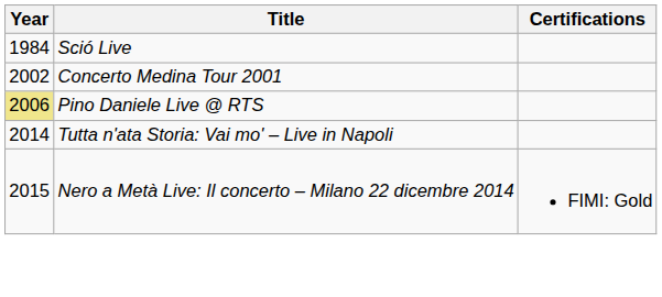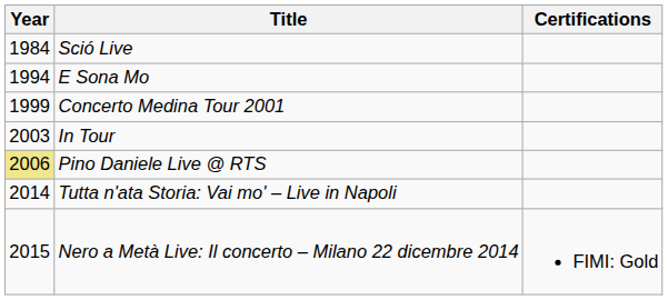+ row: 1994 | E Sona Mo
Concerto Medina Tour 2001 | Year: 2002 -> 1999
+ row: 2003 | In Tour
